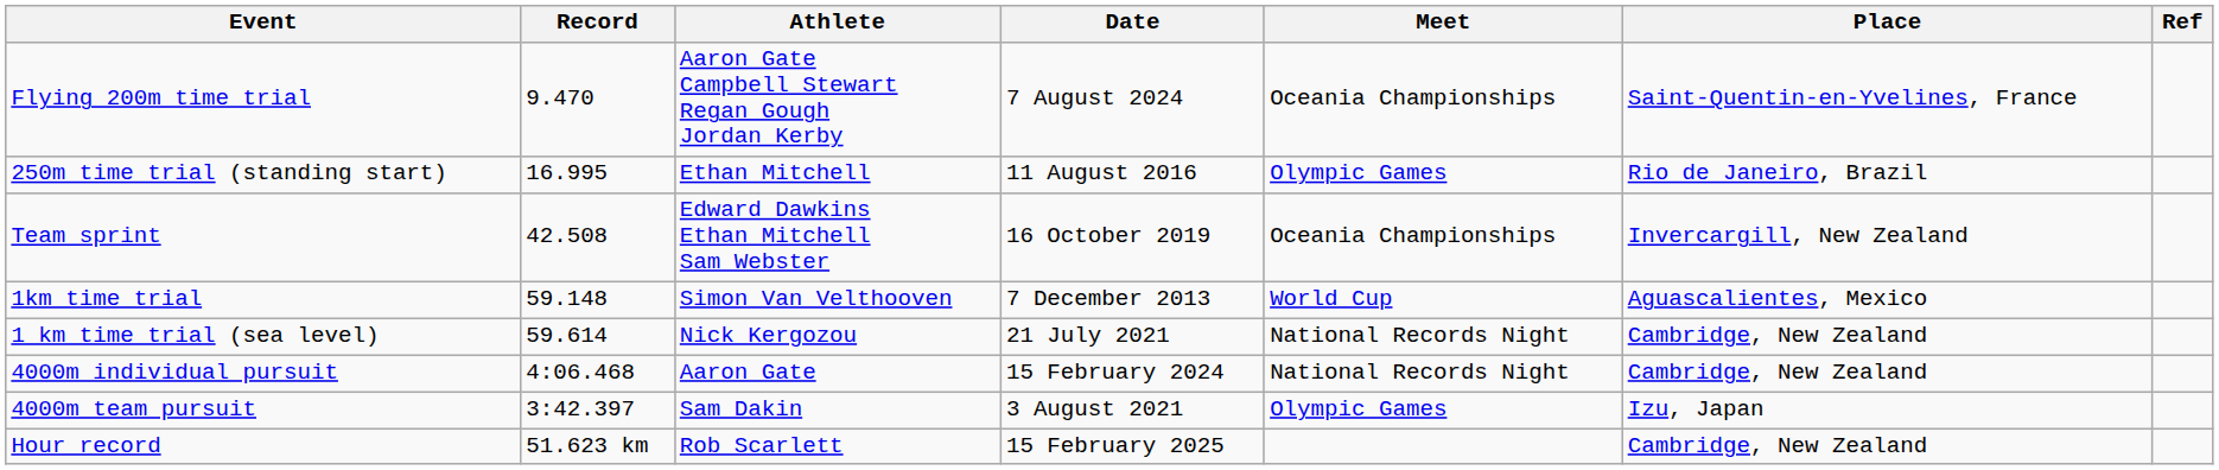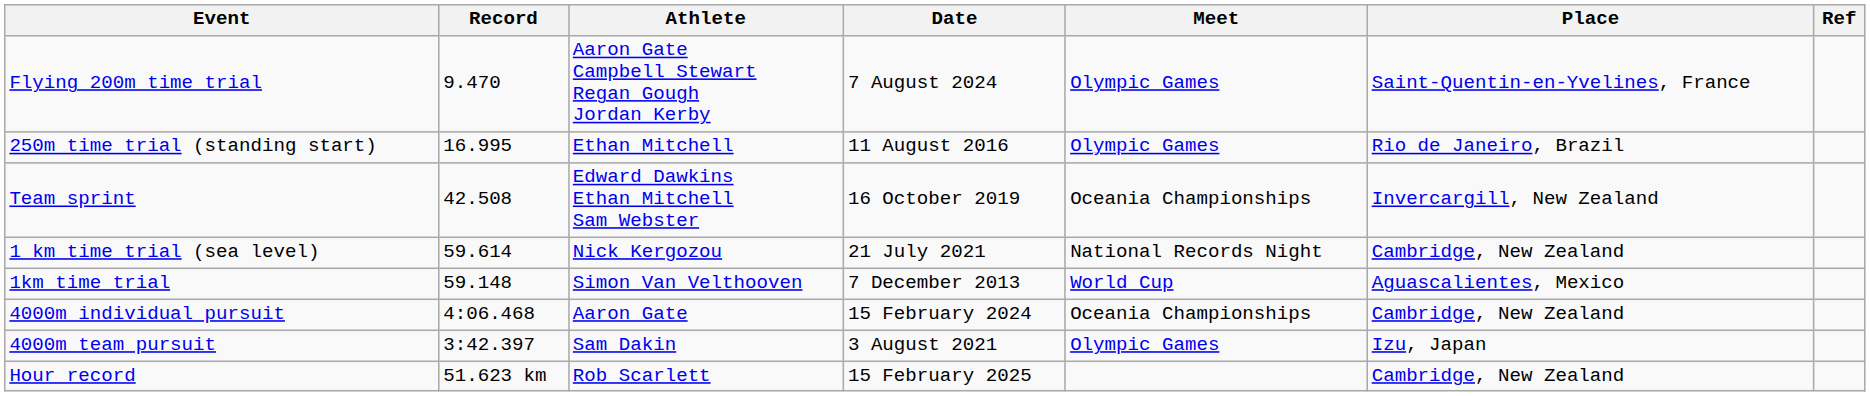Flying 200m time trial | Meet: Oceania Championships -> Olympic Games
rows swapped: 1km time trial <-> 1 km time trial (sea level)
4000m individual pursuit | Meet: National Records Night -> Oceania Championships
